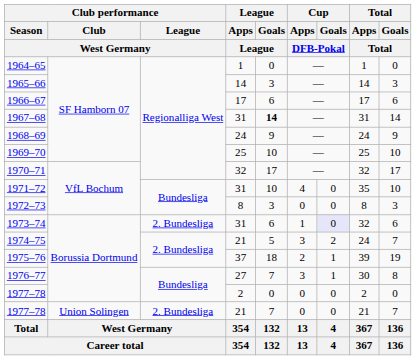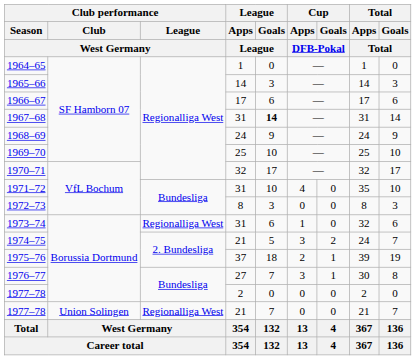1973–74 | Club performance / League / West Germany: 2. Bundesliga -> Regionalliga West
1973–74 | Cup / Goals / DFB-Pokal: lavender background -> no background
1977–78 / 21 | Club performance / League / West Germany: 2. Bundesliga -> Regionalliga West
